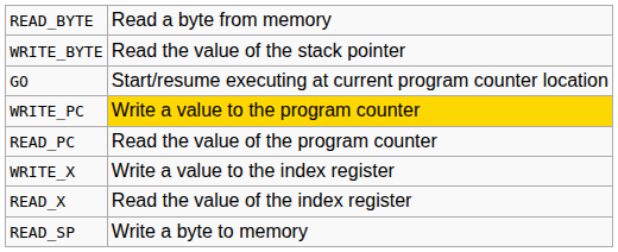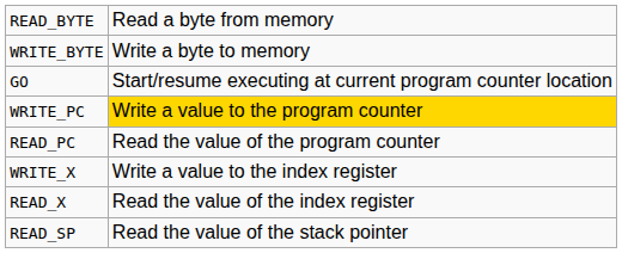WRITE_BYTE | column 2: Read the value of the stack pointer -> Write a byte to memory
READ_SP | column 2: Write a byte to memory -> Read the value of the stack pointer
